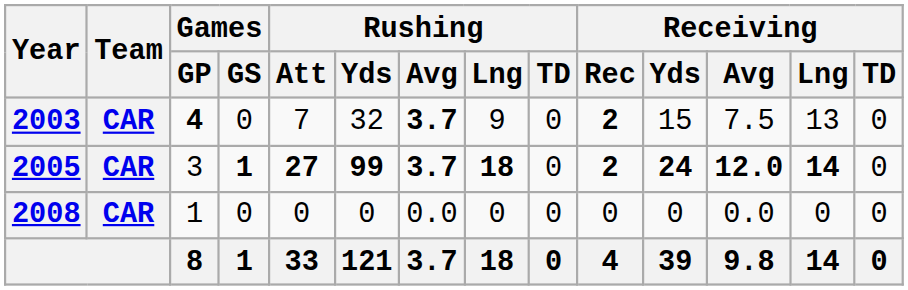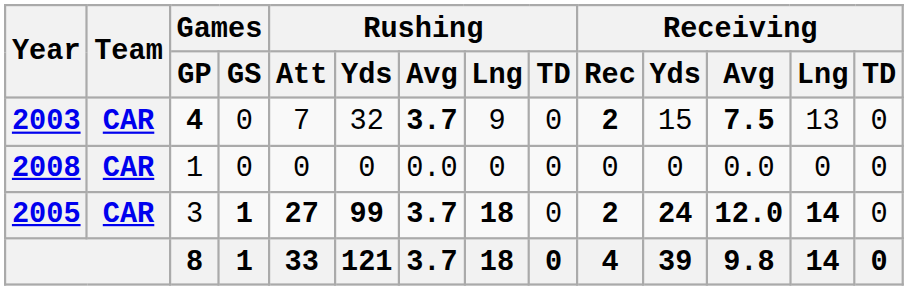2003 | Receiving / Avg: normal -> bold
rows swapped: 2005 <-> 2008
